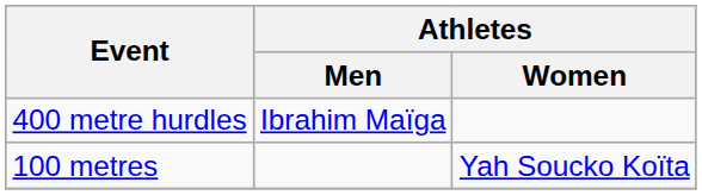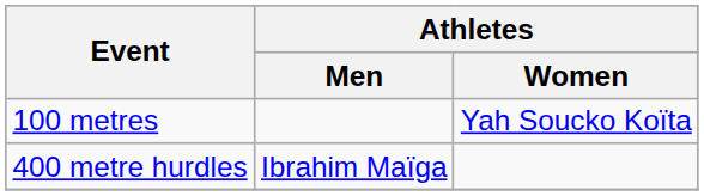rows swapped: 100 metres <-> 400 metre hurdles
